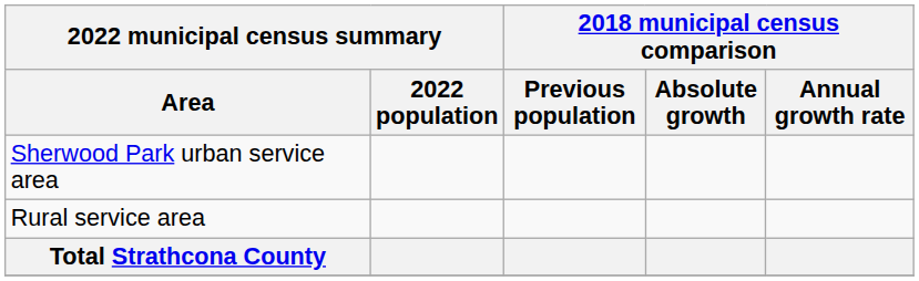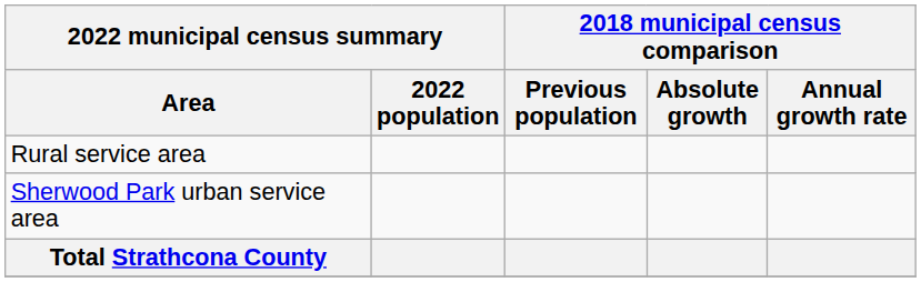rows swapped: Sherwood Park urban service area <-> Rural service area
